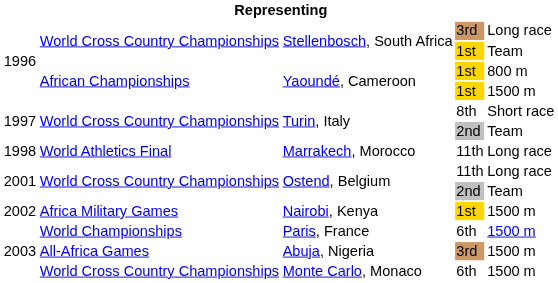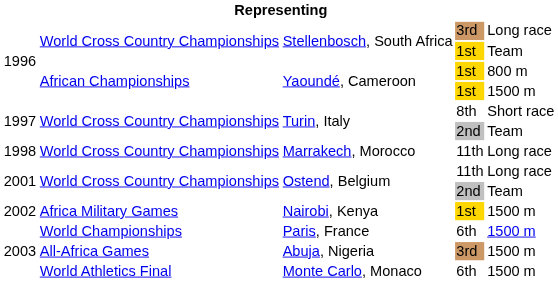Marrakech, Morocco | column 2: World Athletics Final -> World Cross Country Championships
Monte Carlo, Monaco | column 2: World Cross Country Championships -> World Athletics Final
